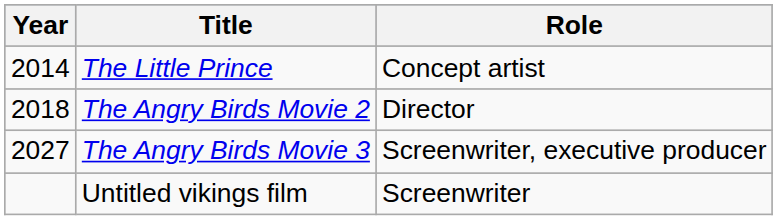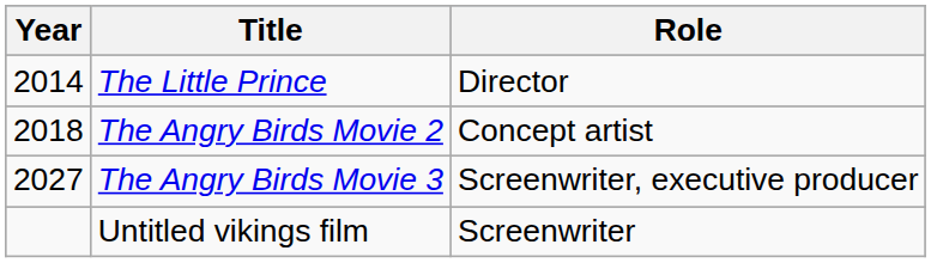The Little Prince | Role: Concept artist -> Director
The Angry Birds Movie 2 | Role: Director -> Concept artist
